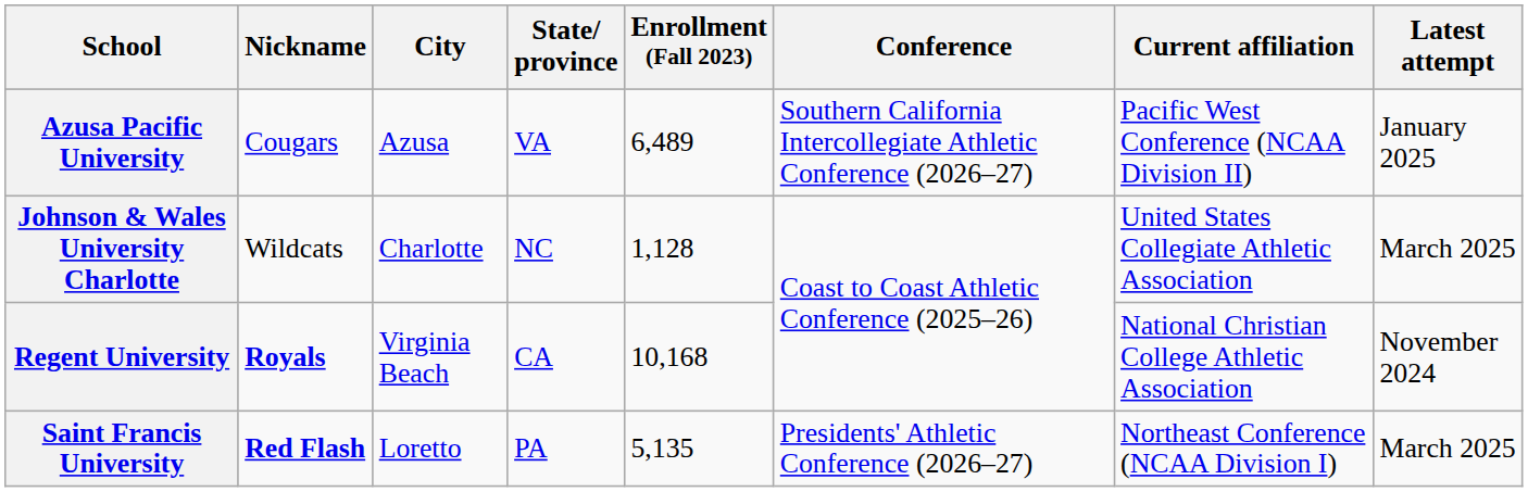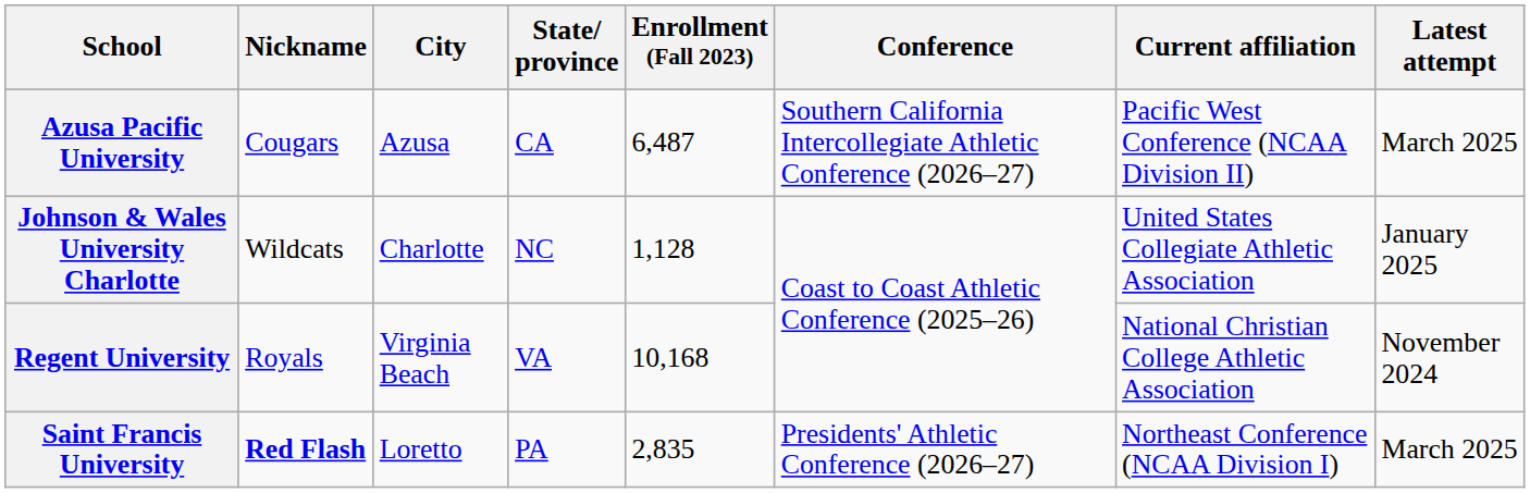Azusa Pacific University | State/ province: VA -> CA
Azusa Pacific University | Enrollment (Fall 2023): 6,489 -> 6,487
Azusa Pacific University | Latest attempt: January 2025 -> March 2025
Johnson & Wales University Charlotte | Latest attempt: March 2025 -> January 2025
Regent University | Nickname: bold -> normal
Regent University | State/ province: CA -> VA
Saint Francis University | Enrollment (Fall 2023): 5,135 -> 2,835
